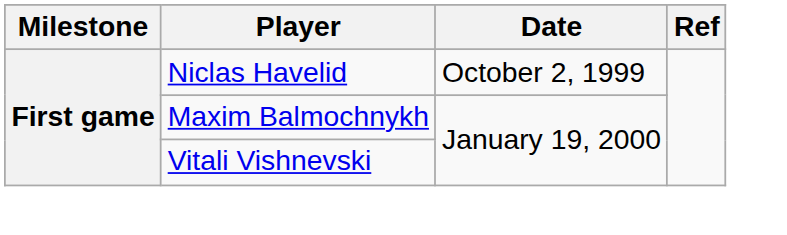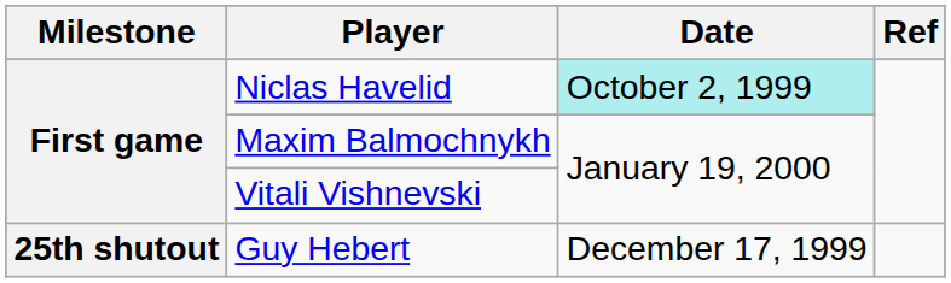Niclas Havelid | Date: no background -> paleturquoise background
+ row: 25th shutout | Guy Hebert | December 17, 1999
